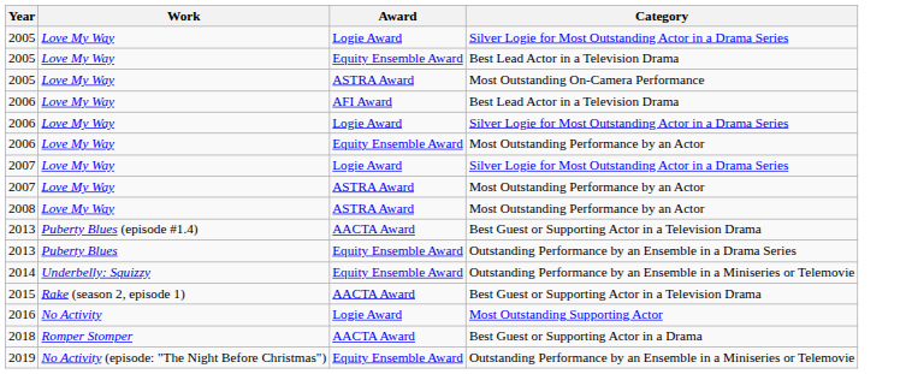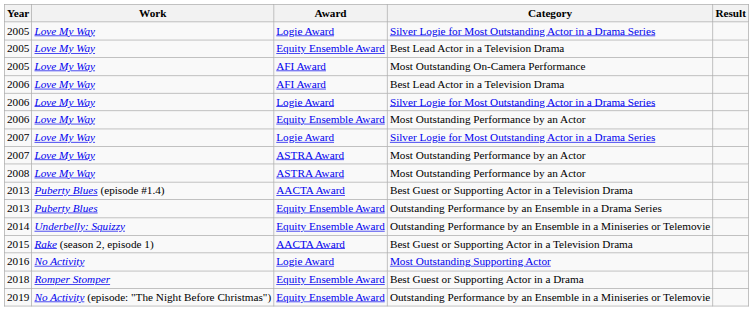+ column: Result
2005 / Most Outstanding On-Camera Performance | Award: ASTRA Award -> AFI Award
2018 | Award: AACTA Award -> Equity Ensemble Award
